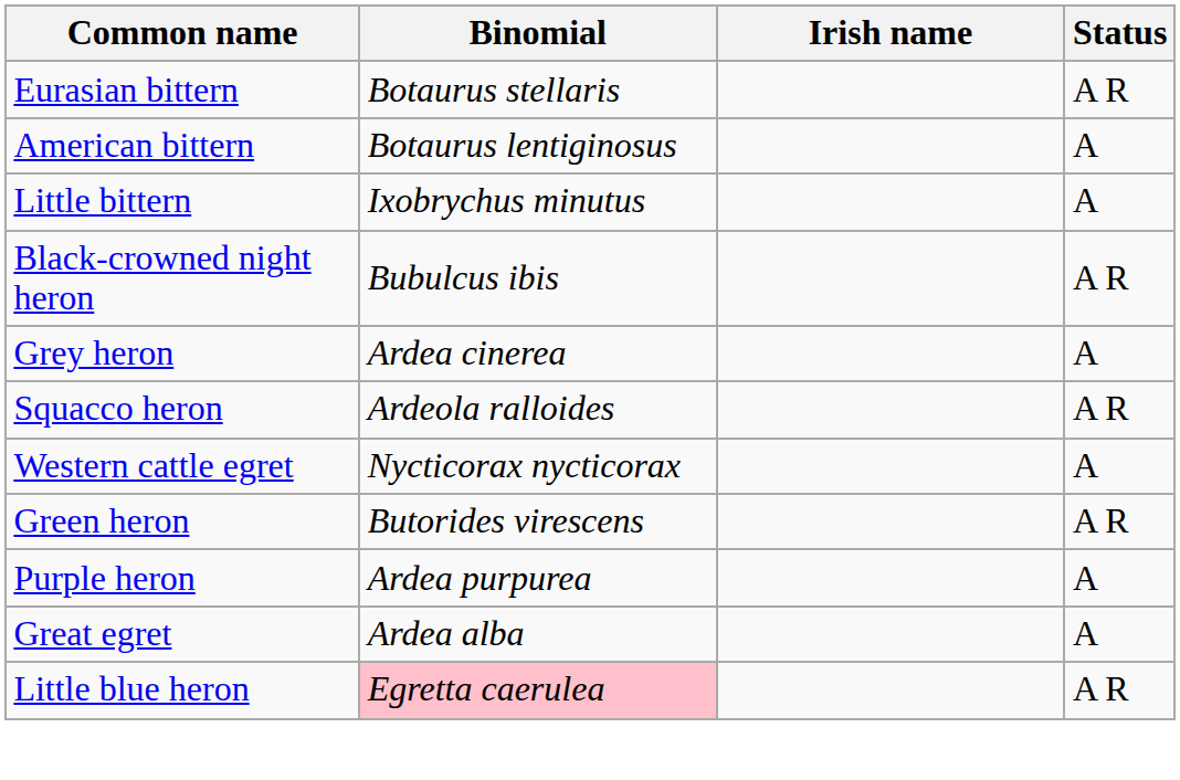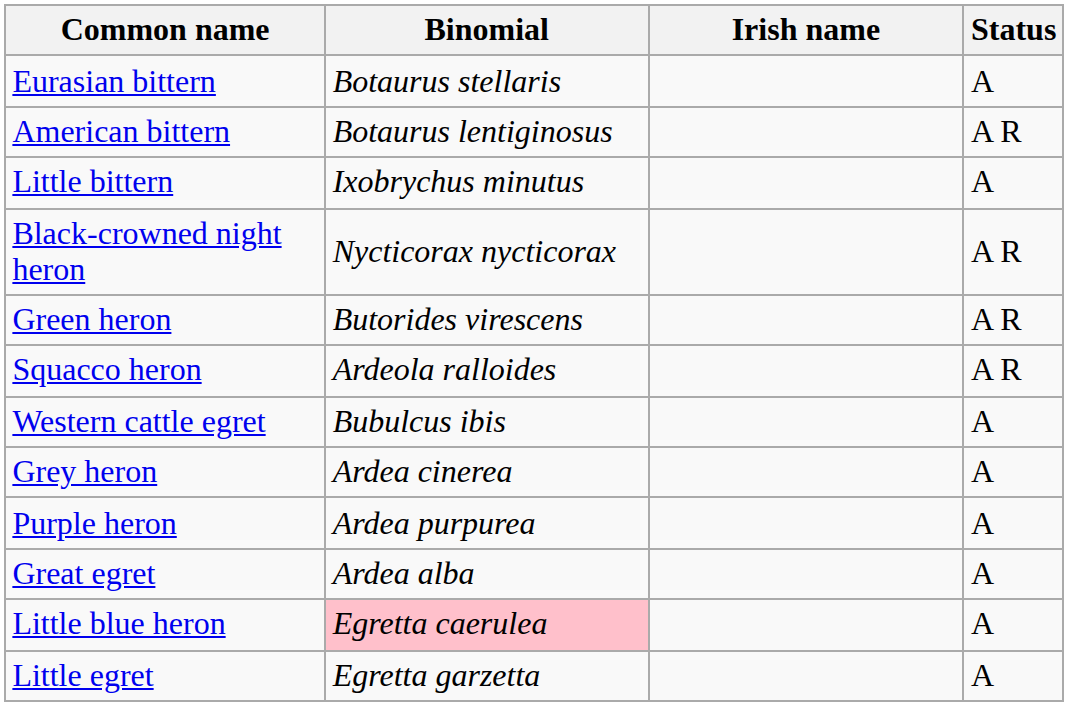Eurasian bittern | Status: A R -> A
American bittern | Status: A -> A R
Black-crowned night heron | Binomial: Bubulcus ibis -> Nycticorax nycticorax
rows swapped: Green heron <-> Grey heron
Western cattle egret | Binomial: Nycticorax nycticorax -> Bubulcus ibis
Little blue heron | Status: A R -> A
+ row: Little egret | Egretta garzetta | A
